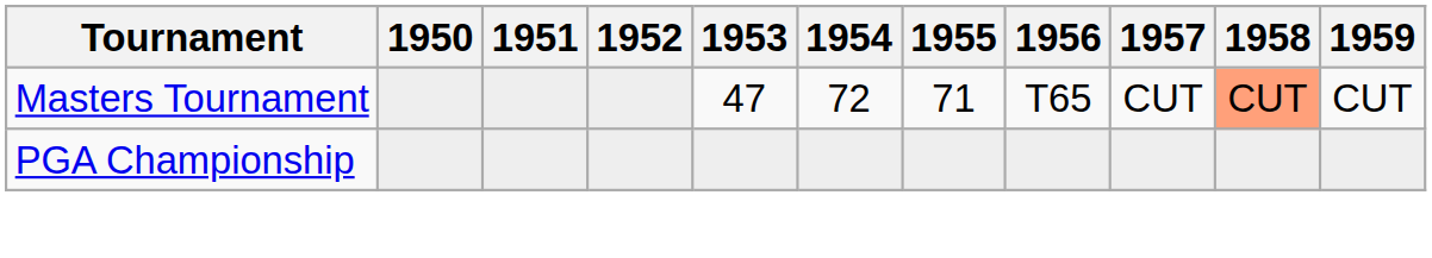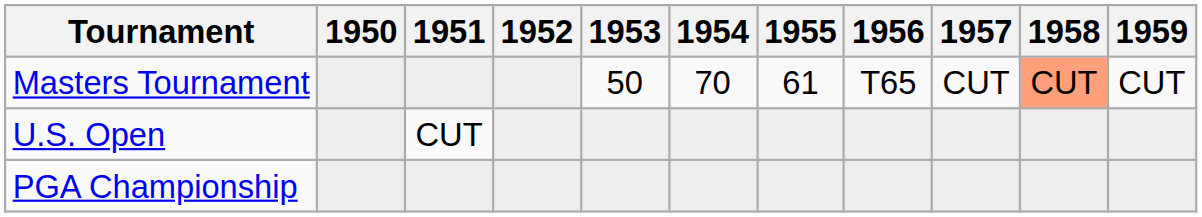Masters Tournament | 1953: 47 -> 50
Masters Tournament | 1954: 72 -> 70
Masters Tournament | 1955: 71 -> 61
+ row: U.S. Open | CUT
